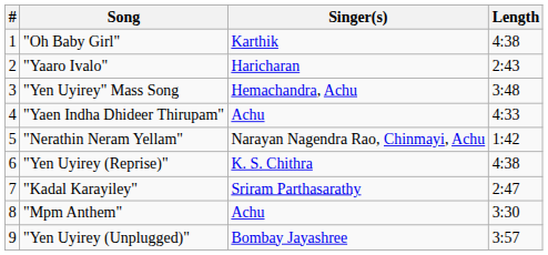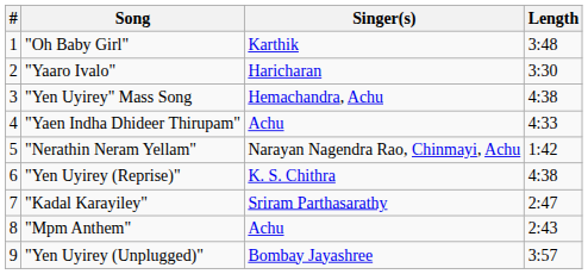"Oh Baby Girl" | Length: 4:38 -> 3:48
"Yaaro Ivalo" | Length: 2:43 -> 3:30
"Yen Uyirey" Mass Song | Length: 3:48 -> 4:38
"Mpm Anthem" | Length: 3:30 -> 2:43
